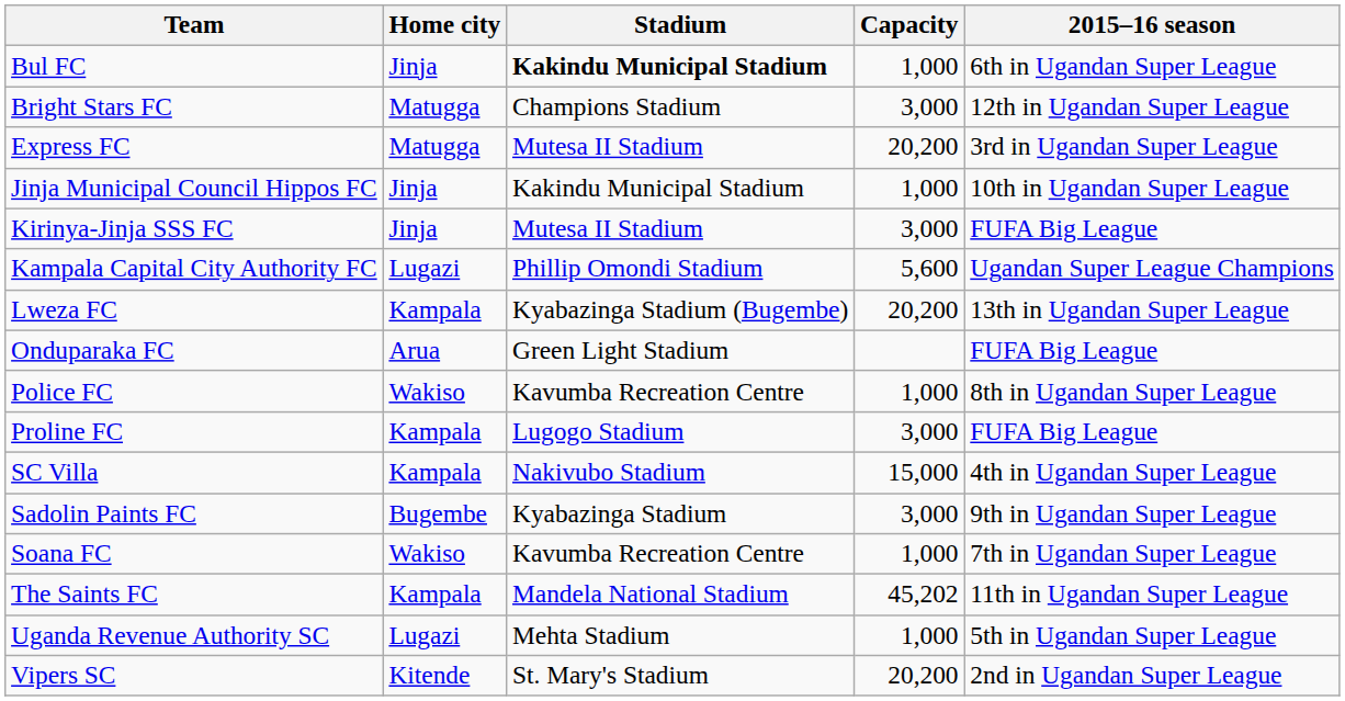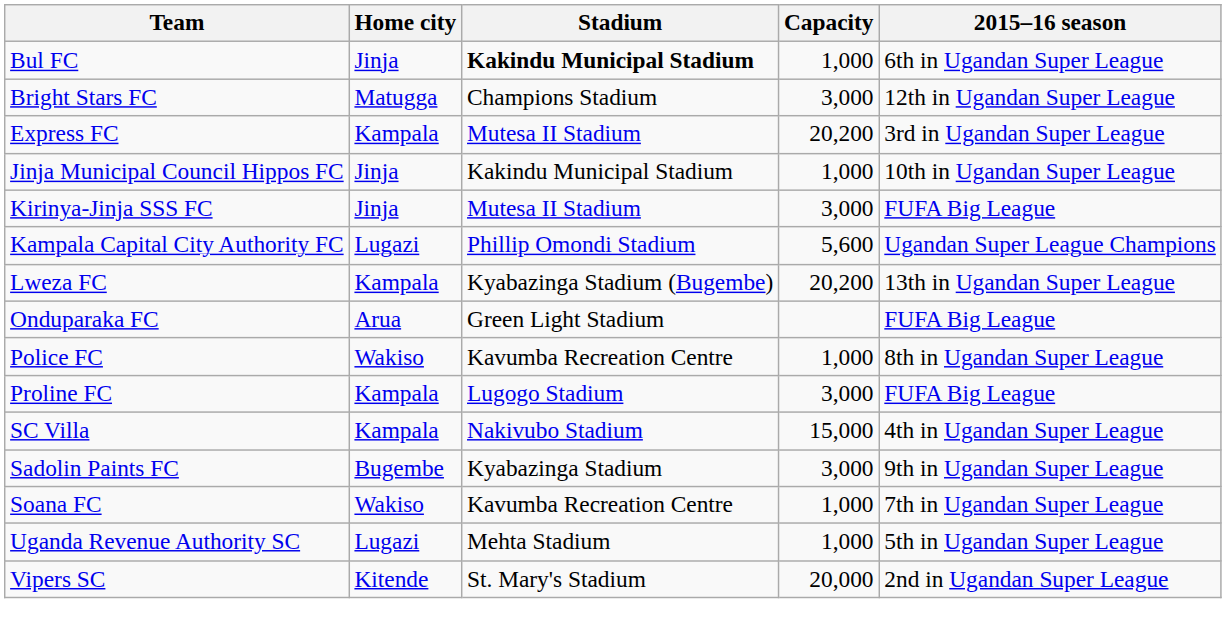Express FC | Home city: Matugga -> Kampala
- row: The Saints FC | Kampala | Mandela National Stadium | 45,202 | 11th in Ugandan Super League
Vipers SC | Capacity: 20,200 -> 20,000
